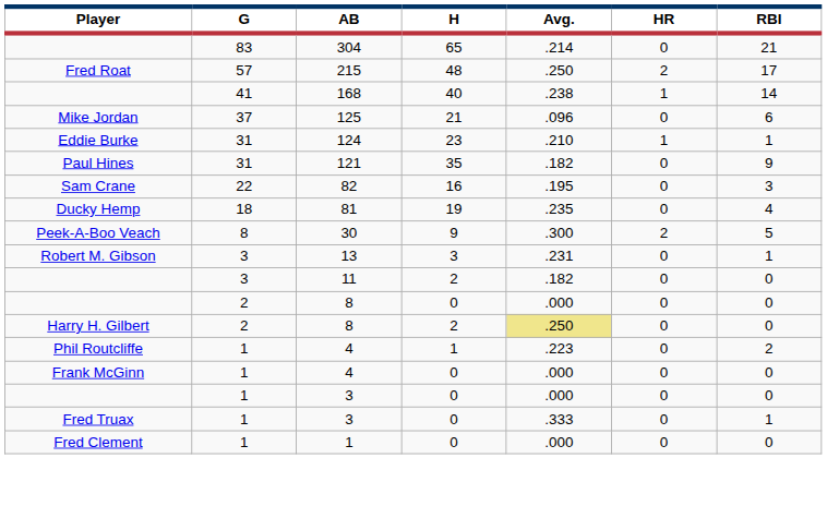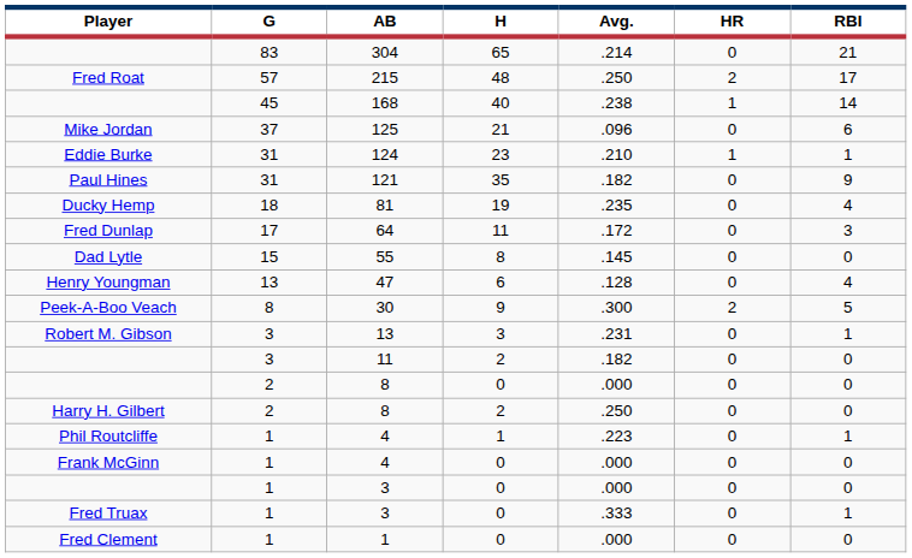168 | G: 41 -> 45
- row: Sam Crane | 22 | 82 | 16 | .195 | 0 | 3
+ row: Fred Dunlap | 17 | 64 | 11 | .172 | 0 | 3
+ row: Dad Lytle | 15 | 55 | 8 | .145 | 0 | 0
+ row: Henry Youngman | 13 | 47 | 6 | .128 | 0 | 4
Harry H. Gilbert / 8 | Avg.: khaki background -> no background
Phil Routcliffe / 4 | RBI: 2 -> 1
